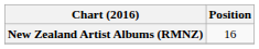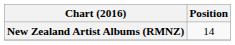New Zealand Artist Albums (RMNZ) | Position: 16 -> 14
